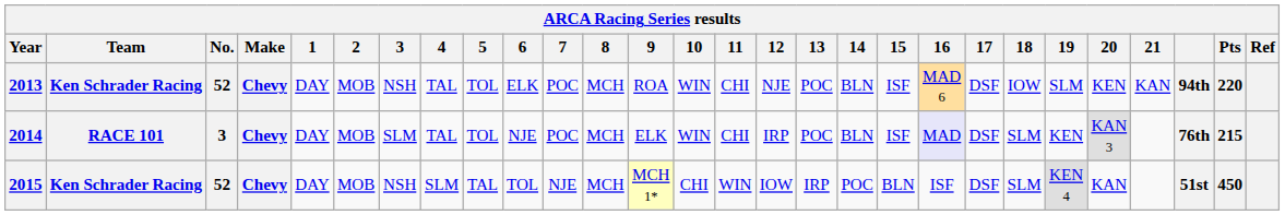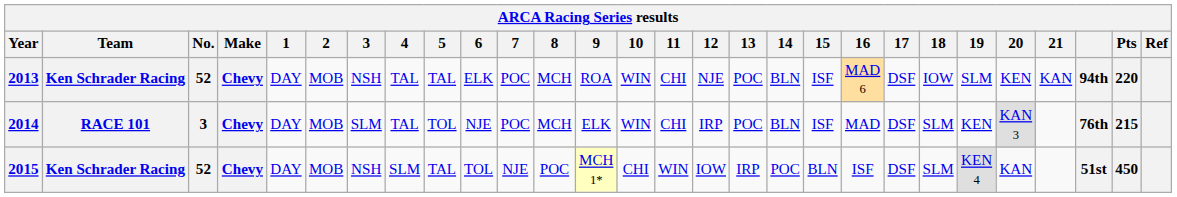2013 | 5: TOL -> TAL
2014 | 16: lavender background -> no background
2015 | 8: MCH -> POC
